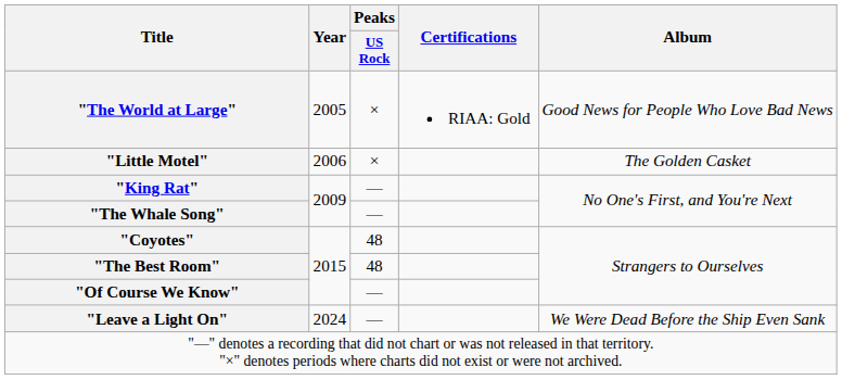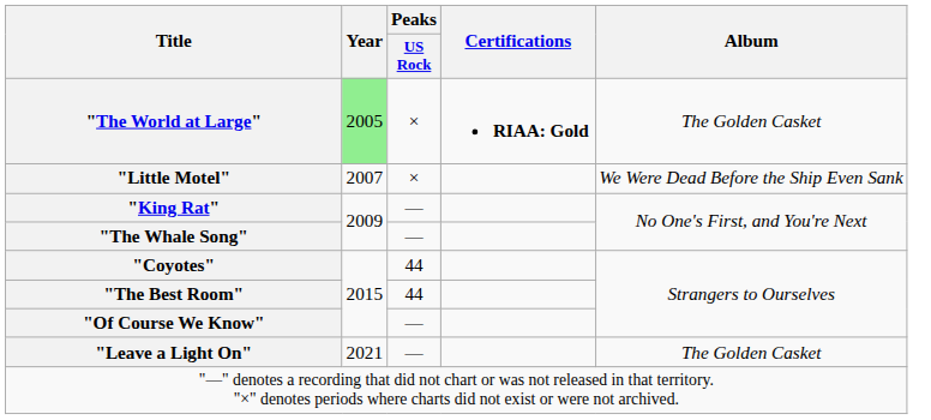"The World at Large" | Year: no background -> lightgreen background
"The World at Large" | Certifications: normal -> bold
"The World at Large" | Album: Good News for People Who Love Bad News -> The Golden Casket
"Little Motel" | Year: 2006 -> 2007
"Little Motel" | Album: The Golden Casket -> We Were Dead Before the Ship Even Sank
"Coyotes" | Peaks / US Rock: 48 -> 44
"The Best Room" | Peaks / US Rock: 48 -> 44
"Leave a Light On" | Year: 2024 -> 2021
"Leave a Light On" | Album: We Were Dead Before the Ship Even Sank -> The Golden Casket
